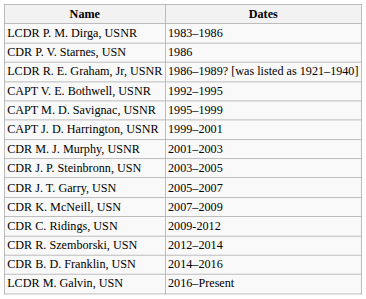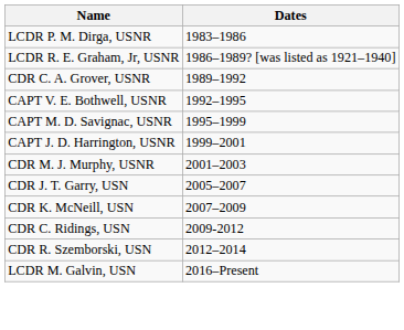- row: CDR P. V. Starnes, USN | 1986
+ row: CDR C. A. Grover, USNR | 1989–1992
- row: CDR J. P. Steinbronn, USN | 2003–2005
- row: CDR B. D. Franklin, USN | 2014–2016
